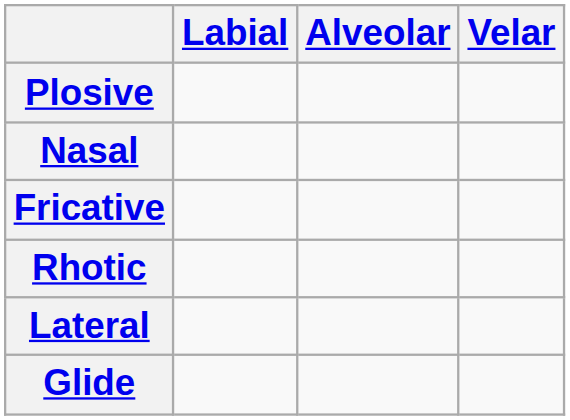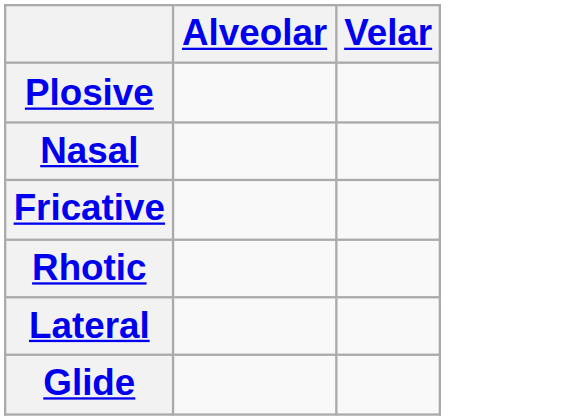- column: Labial
